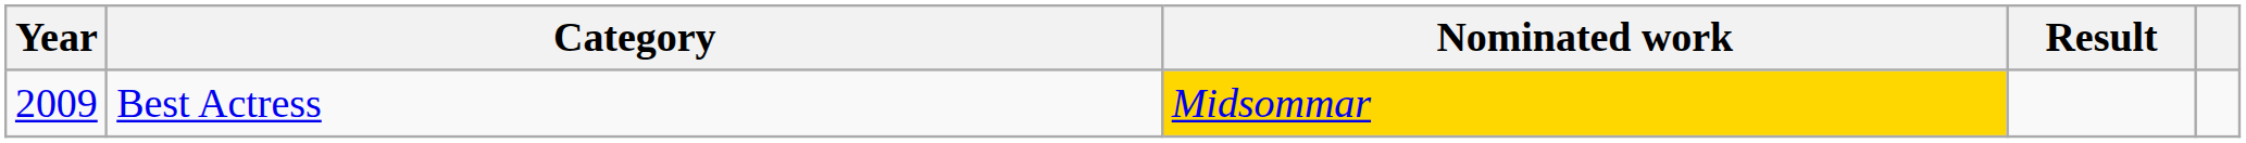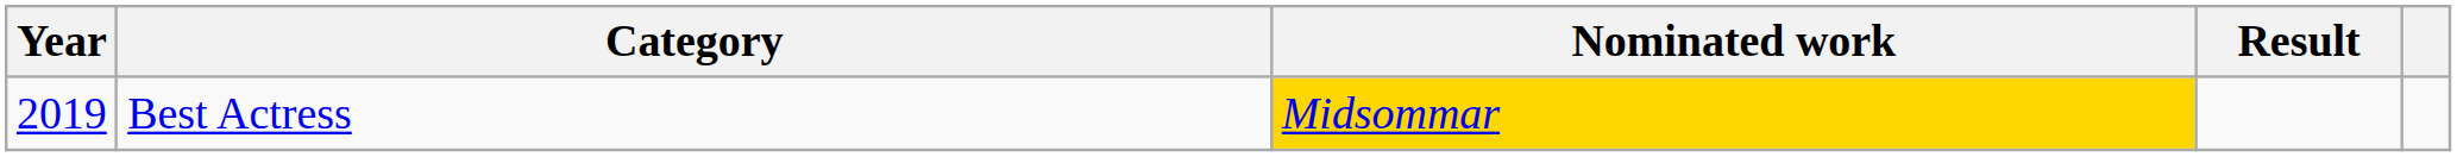Best Actress | Year: 2009 -> 2019
